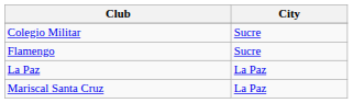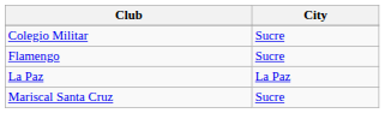Mariscal Santa Cruz | City: La Paz -> Sucre
